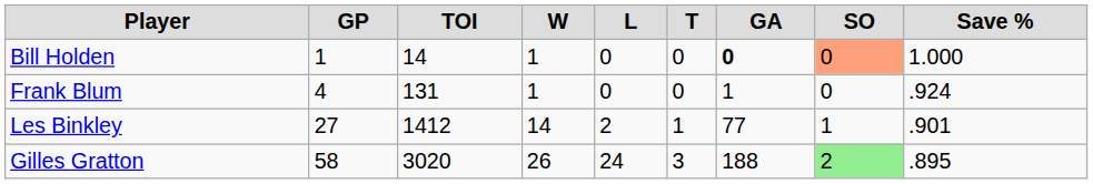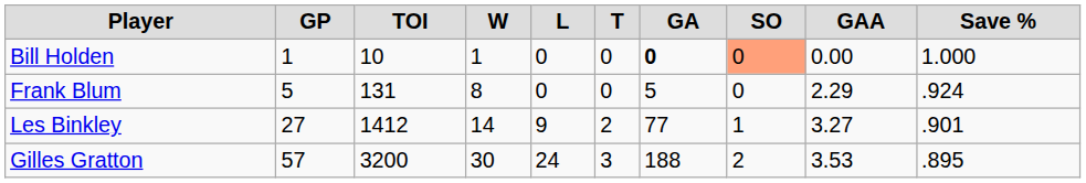+ column: GAA | 0.00 | 2.29 | 3.27 | 3.53
Bill Holden | TOI: 14 -> 10
Frank Blum | GP: 4 -> 5
Frank Blum | W: 1 -> 8
Frank Blum | GA: 1 -> 5
Les Binkley | L: 2 -> 9
Les Binkley | T: 1 -> 2
Gilles Gratton | GP: 58 -> 57
Gilles Gratton | TOI: 3020 -> 3200
Gilles Gratton | W: 26 -> 30
Gilles Gratton | SO: lightgreen background -> no background
